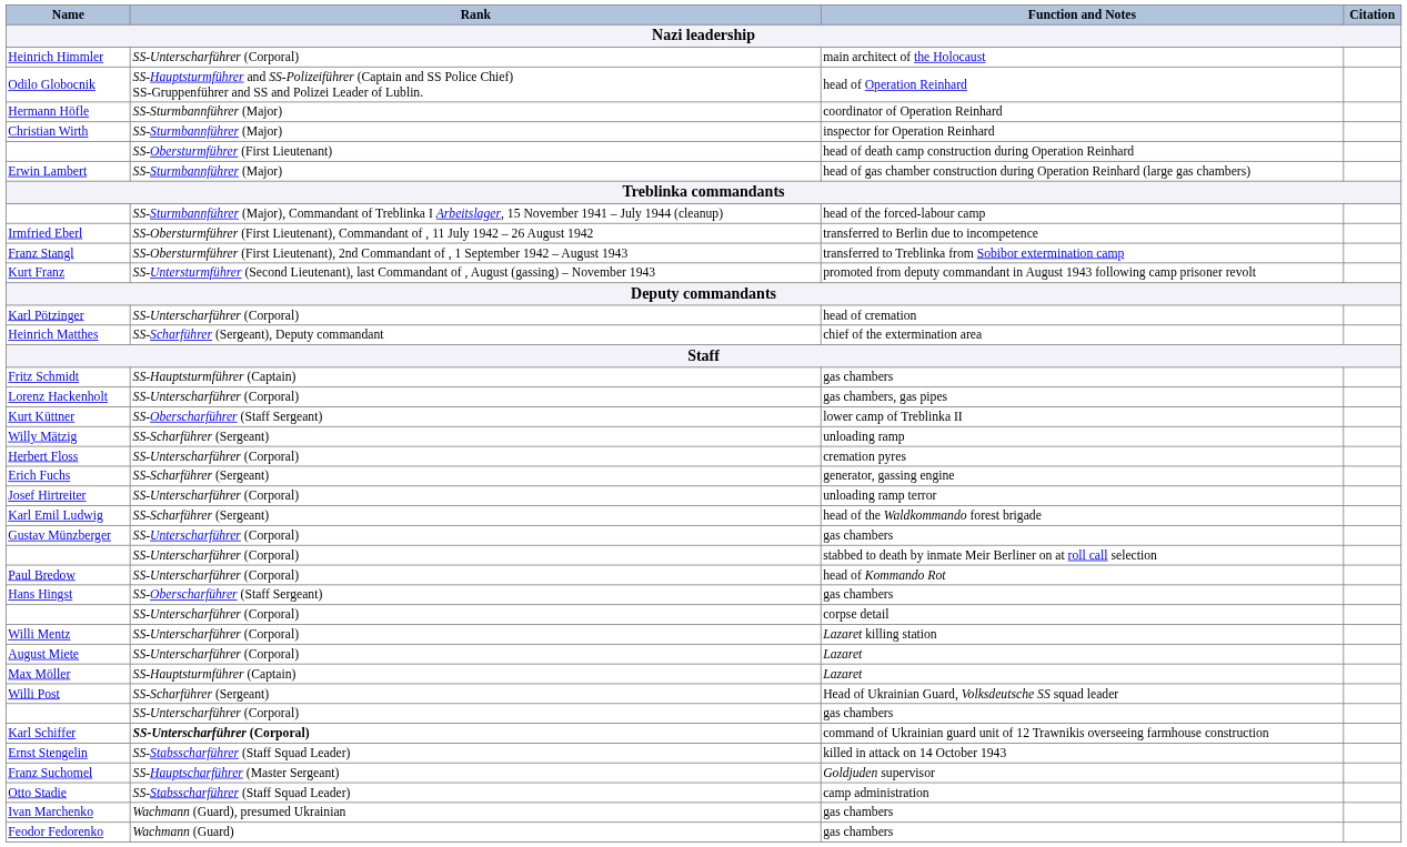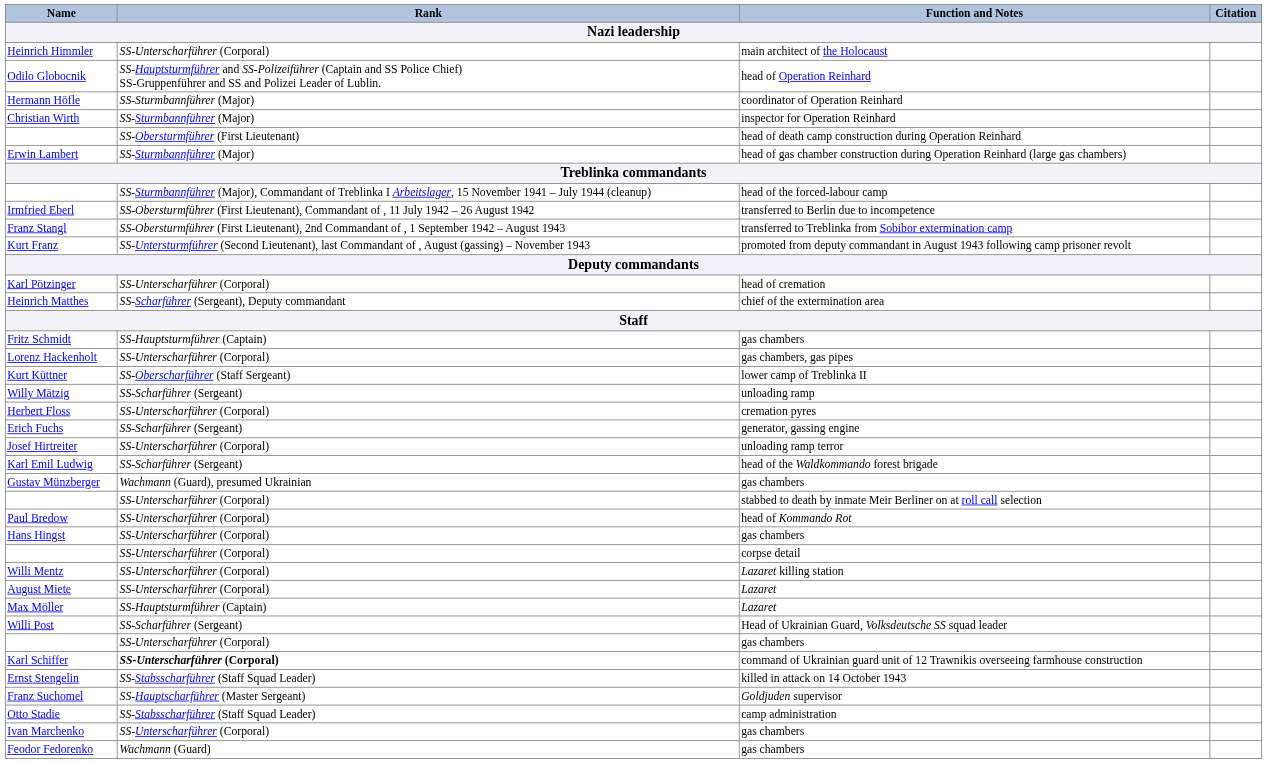Gustav Münzberger | Rank: SS-Unterscharführer (Corporal) -> Wachmann (Guard), presumed Ukrainian
Hans Hingst | Rank: SS-Oberscharführer (Staff Sergeant) -> SS-Unterscharführer (Corporal)
Ivan Marchenko | Rank: Wachmann (Guard), presumed Ukrainian -> SS-Unterscharführer (Corporal)
